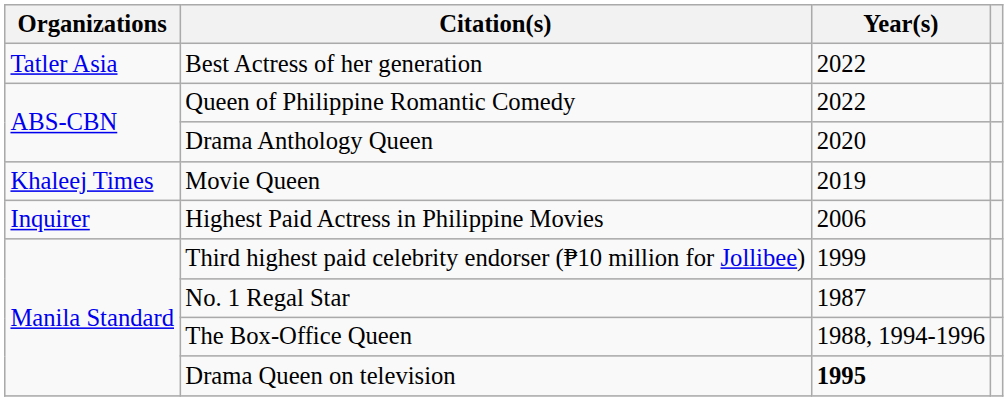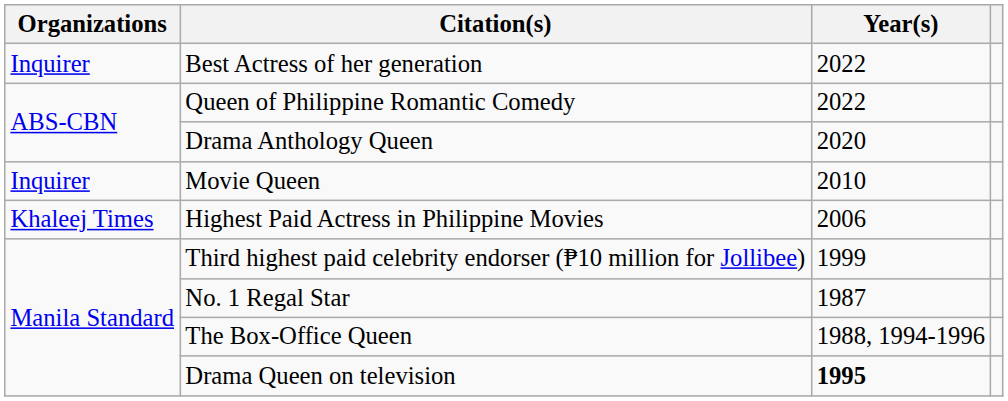Best Actress of her generation | Organizations: Tatler Asia -> Inquirer
Movie Queen | Organizations: Khaleej Times -> Inquirer
Movie Queen | Year(s): 2019 -> 2010
Highest Paid Actress in Philippine Movies | Organizations: Inquirer -> Khaleej Times
